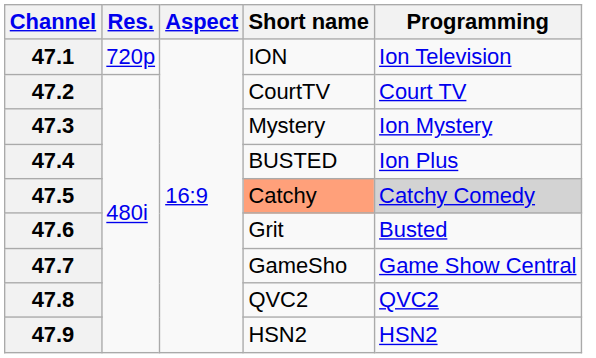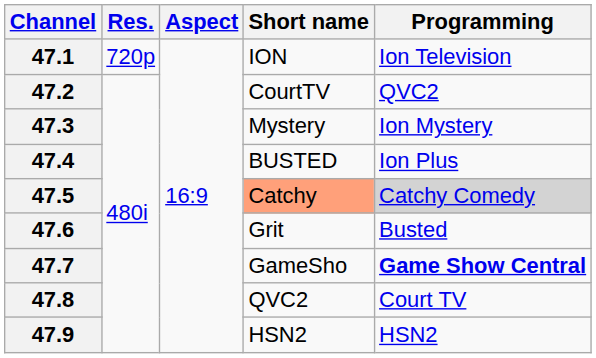47.2 | Programming: Court TV -> QVC2
47.7 | Programming: normal -> bold
47.8 | Programming: QVC2 -> Court TV
